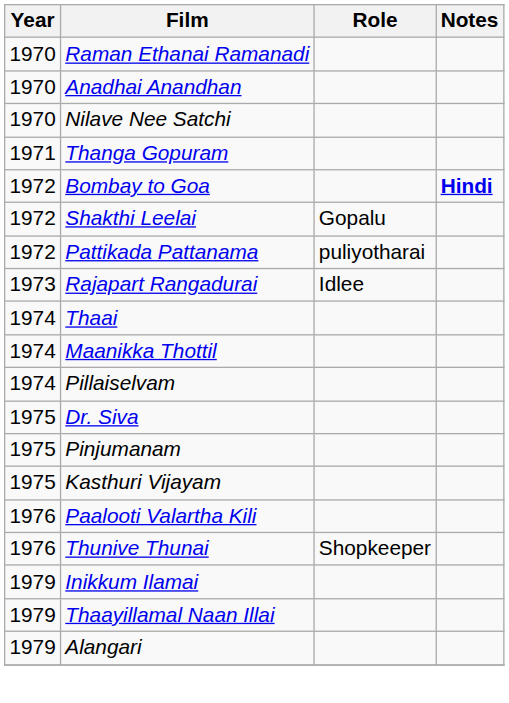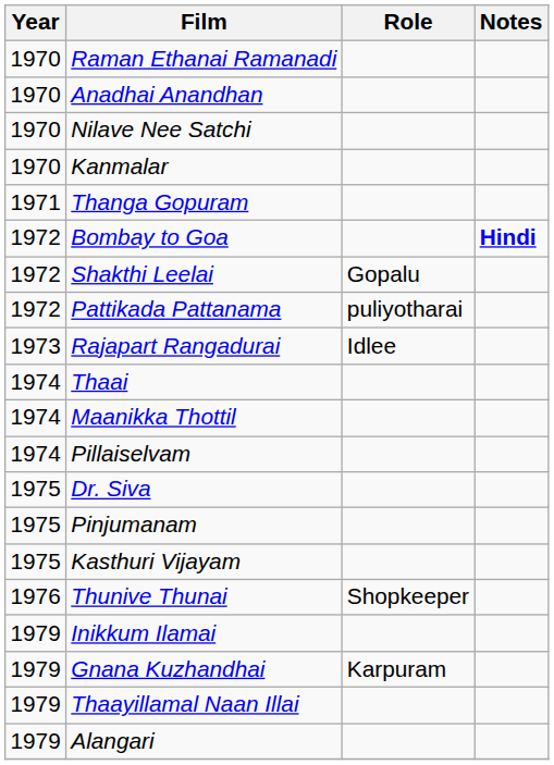+ row: 1970 | Kanmalar
- row: 1976 | Paalooti Valartha Kili
+ row: 1979 | Gnana Kuzhandhai | Karpuram
